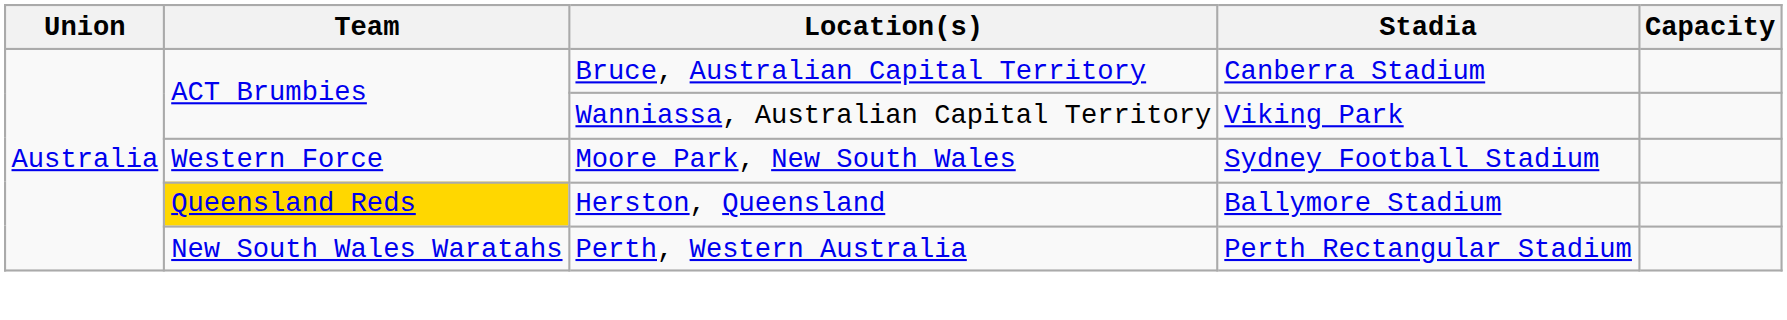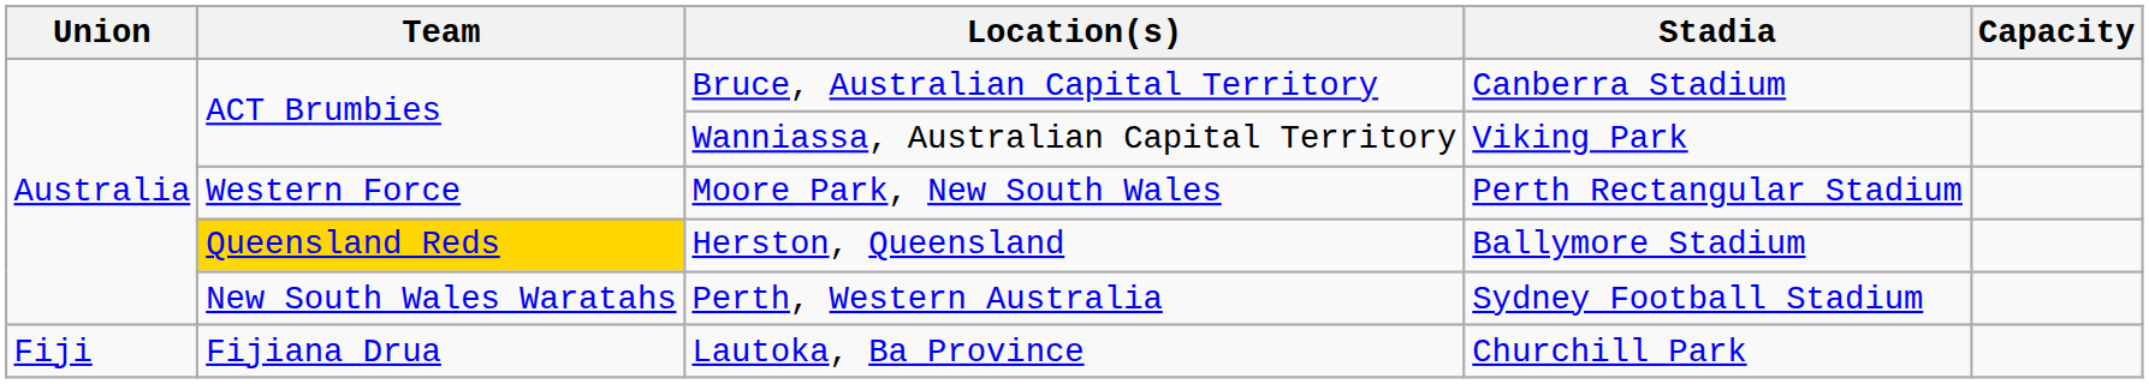Moore Park, New South Wales | Stadia: Sydney Football Stadium -> Perth Rectangular Stadium
Perth, Western Australia | Stadia: Perth Rectangular Stadium -> Sydney Football Stadium
+ row: Fiji | Fijiana Drua | Lautoka, Ba Province | Churchill Park
